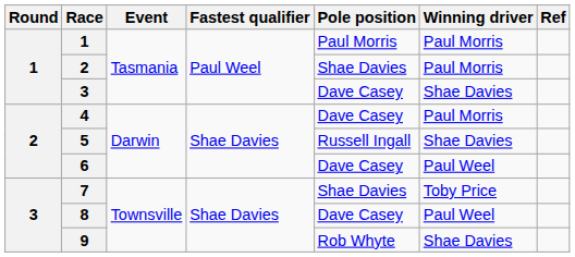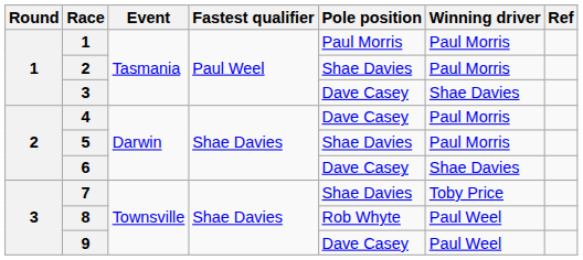5 | Pole position: Russell Ingall -> Shae Davies
5 | Winning driver: Shae Davies -> Paul Morris
6 | Winning driver: Paul Weel -> Shae Davies
8 | Pole position: Dave Casey -> Rob Whyte
9 | Pole position: Rob Whyte -> Dave Casey
9 | Winning driver: Shae Davies -> Paul Weel
